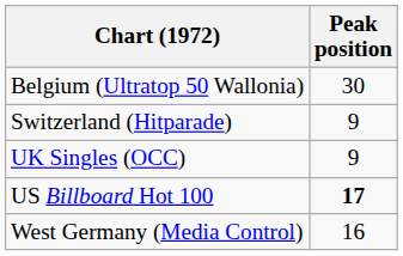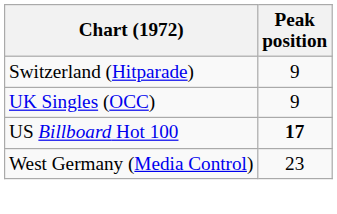- row: Belgium (Ultratop 50 Wallonia) | 30
West Germany (Media Control) | Peak position: 16 -> 23
